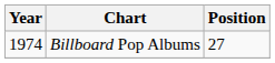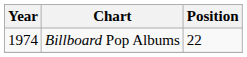Billboard Pop Albums | Position: 27 -> 22
